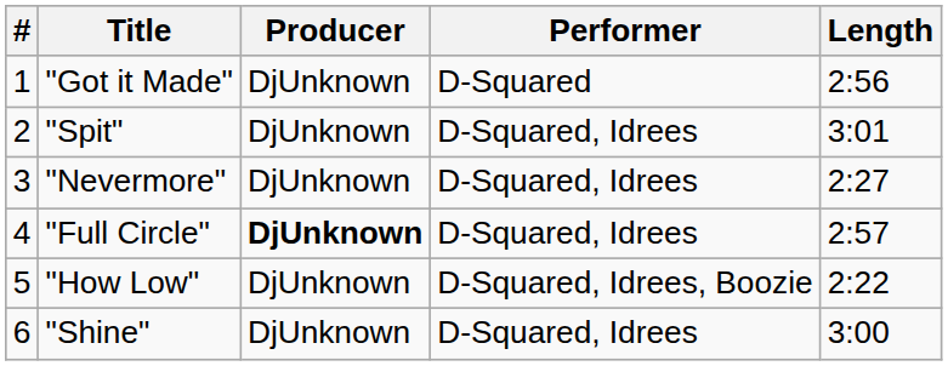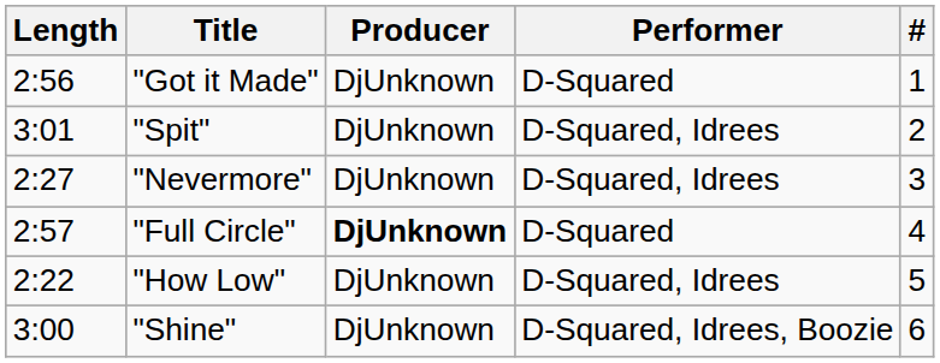columns swapped: # <-> Length
"Full Circle" | Performer: D-Squared, Idrees -> D-Squared
"How Low" | Performer: D-Squared, Idrees, Boozie -> D-Squared, Idrees
"Shine" | Performer: D-Squared, Idrees -> D-Squared, Idrees, Boozie
